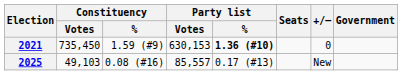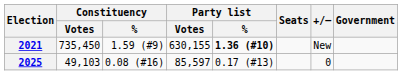2021 | Party list / Votes: 630,153 -> 630,155
2021 | +/–: 0 -> New
2025 | Party list / Votes: 85,557 -> 85,597
2025 | +/–: New -> 0
